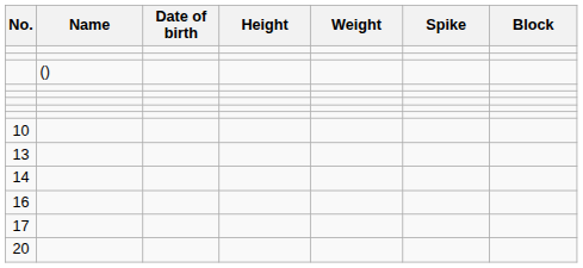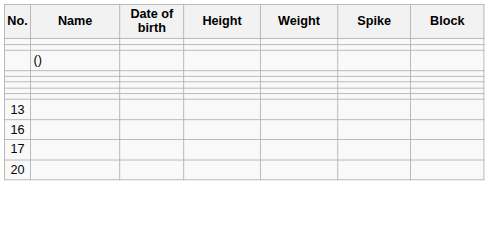- row: 10
- row: 14
